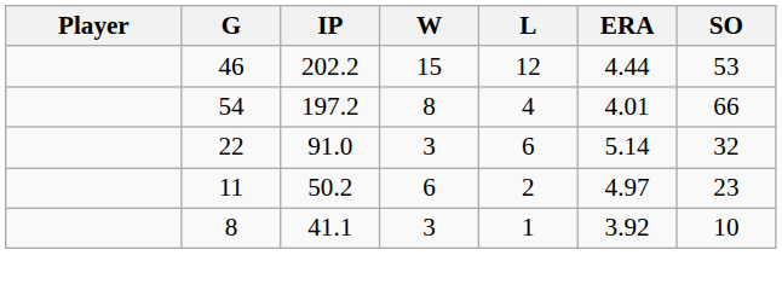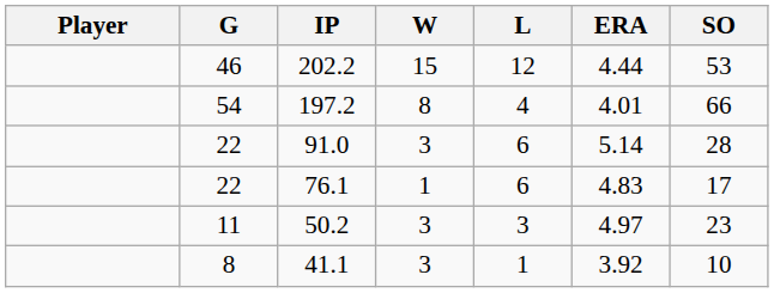91.0 | SO: 32 -> 28
+ row: 22 | 76.1 | 1 | 6 | 4.83 | 17
50.2 | W: 6 -> 3
50.2 | L: 2 -> 3
